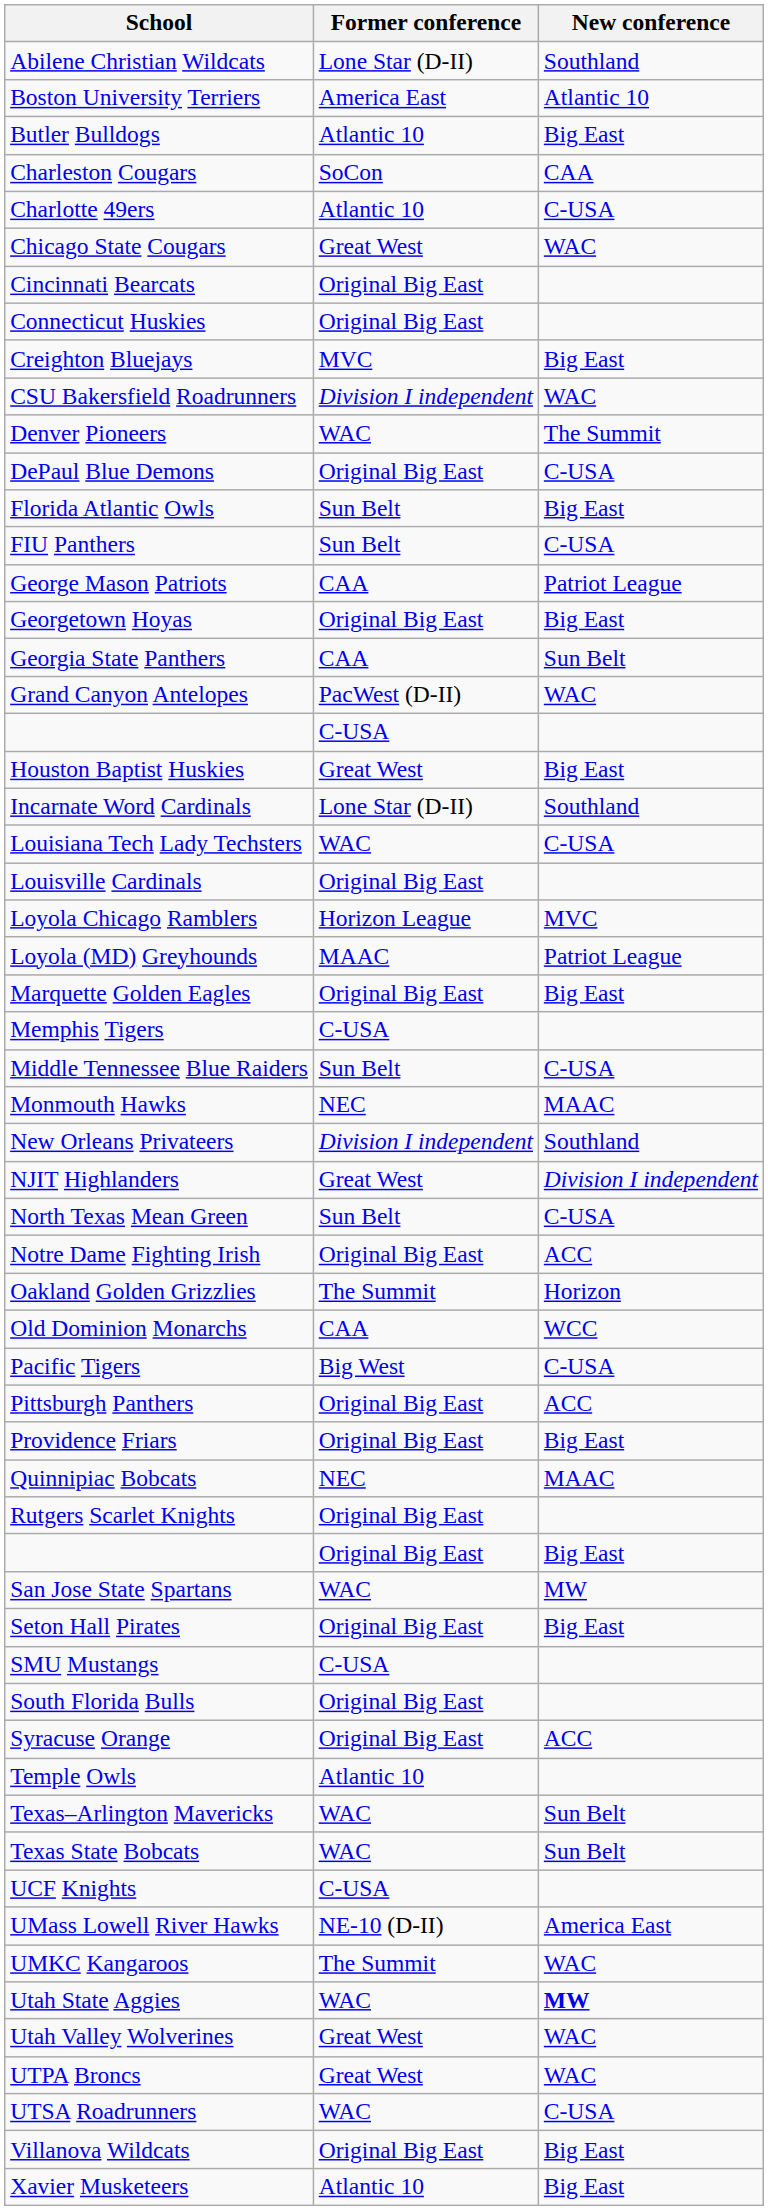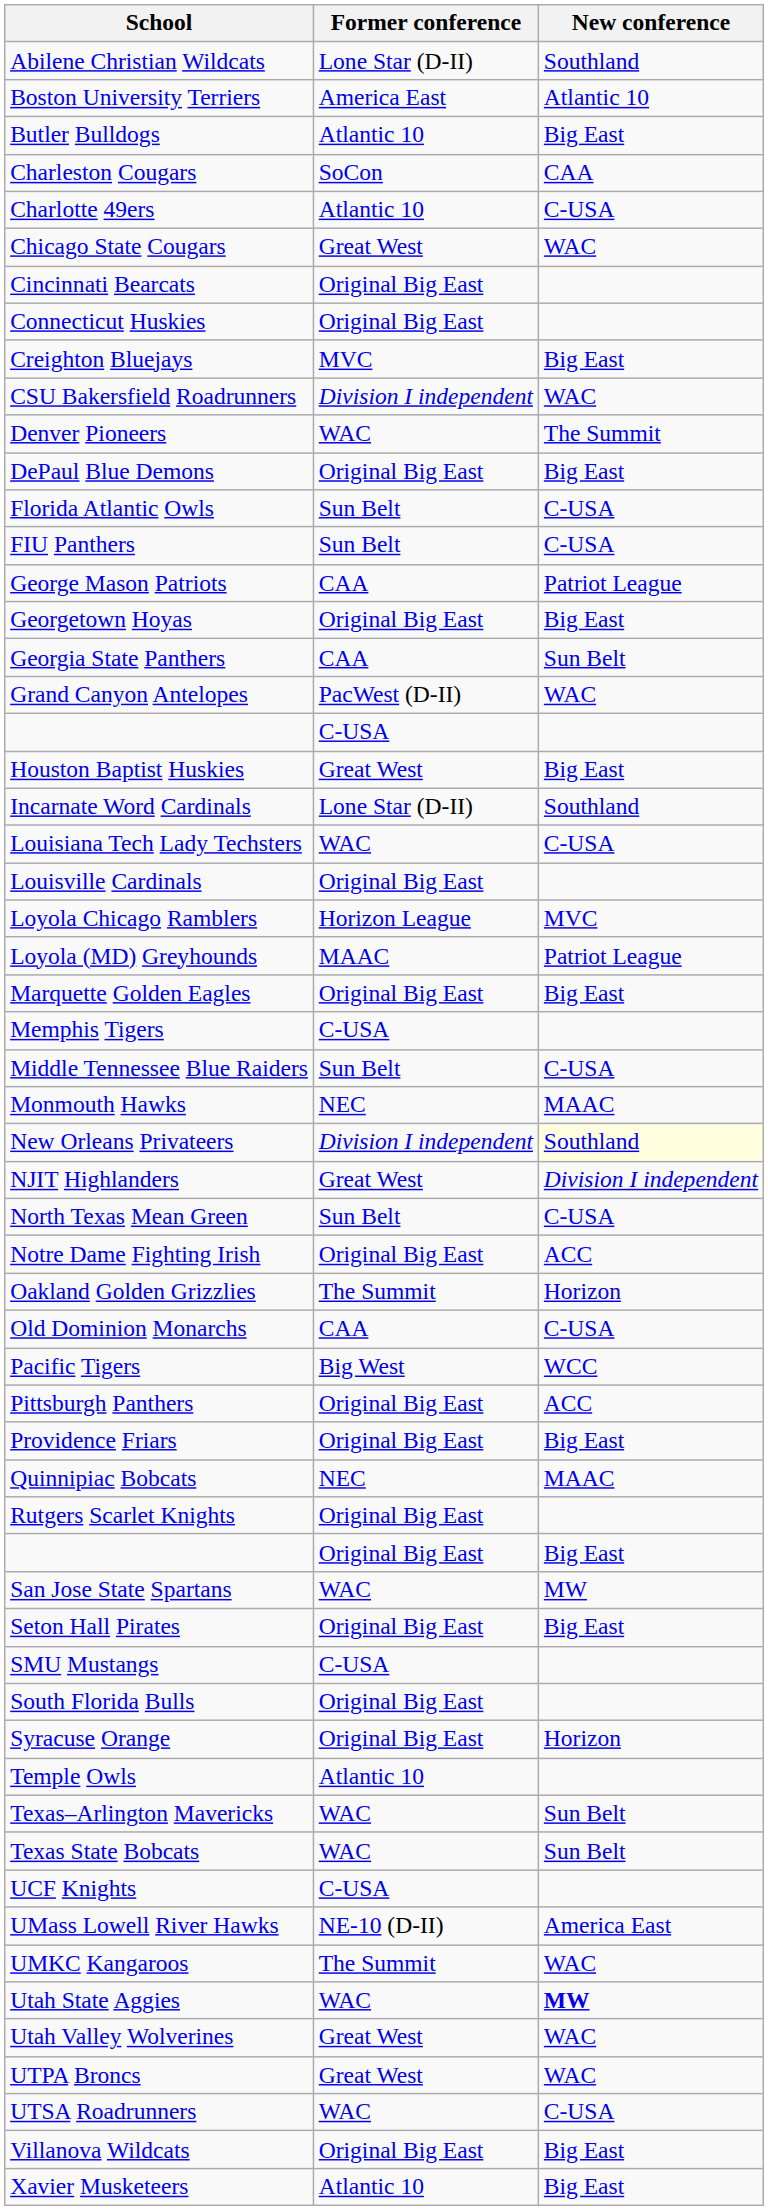DePaul Blue Demons | New conference: C-USA -> Big East
Florida Atlantic Owls | New conference: Big East -> C-USA
New Orleans Privateers | New conference: no background -> lightyellow background
Old Dominion Monarchs | New conference: WCC -> C-USA
Pacific Tigers | New conference: C-USA -> WCC
Syracuse Orange | New conference: ACC -> Horizon
